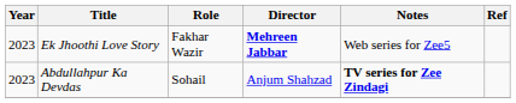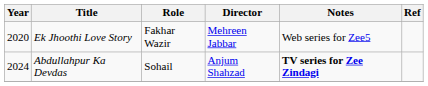Ek Jhoothi Love Story | Year: 2023 -> 2020
Ek Jhoothi Love Story | Director: bold -> normal
Abdullahpur Ka Devdas | Year: 2023 -> 2024
